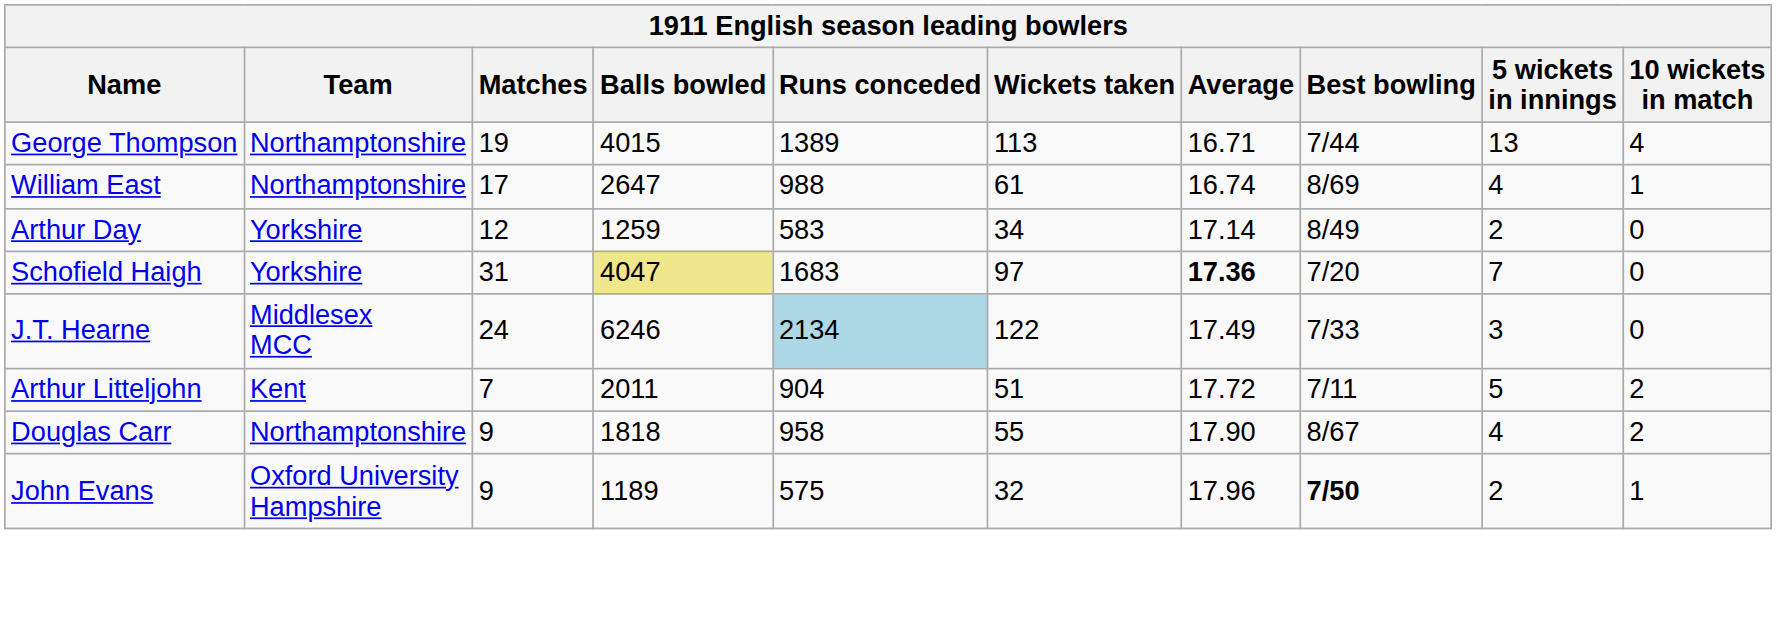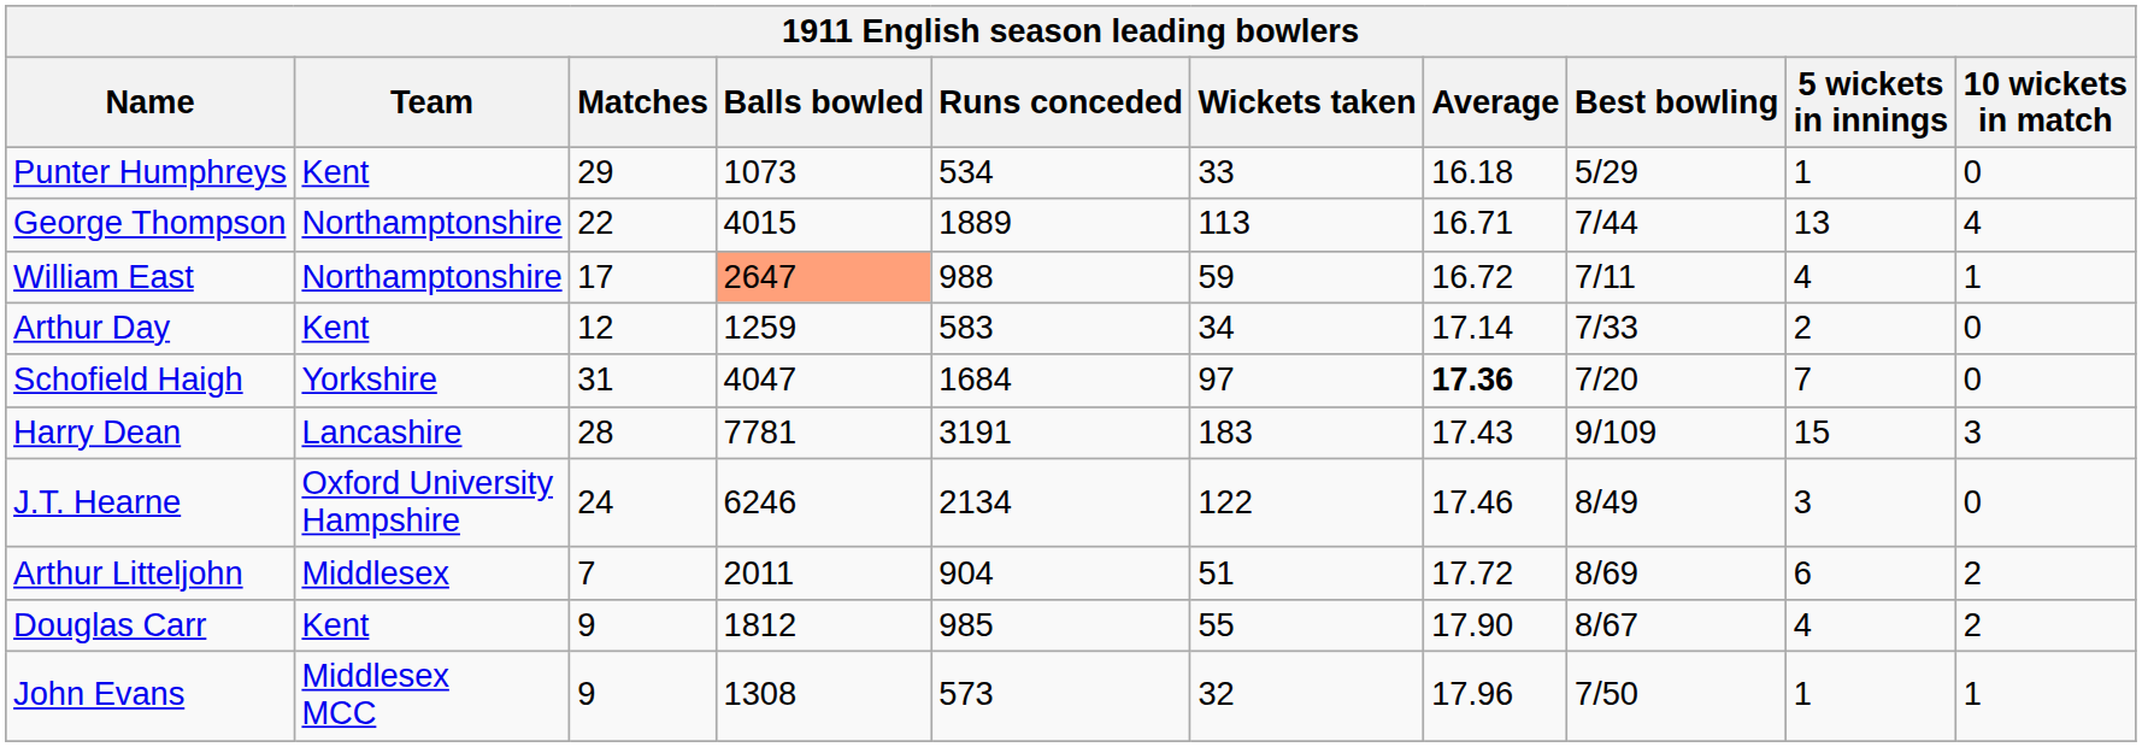+ row: Punter Humphreys | Kent | 29 | 1073 | 534 | 33 | 16.18 | 5/29 | 1 | 0
George Thompson | Matches: 19 -> 22
George Thompson | Runs conceded: 1389 -> 1889
William East | Balls bowled: no background -> lightsalmon background
William East | Wickets taken: 61 -> 59
William East | Average: 16.74 -> 16.72
William East | Best bowling: 8/69 -> 7/11
Arthur Day | Team: Yorkshire -> Kent
Arthur Day | Best bowling: 8/49 -> 7/33
Schofield Haigh | Balls bowled: khaki background -> no background
Schofield Haigh | Runs conceded: 1683 -> 1684
+ row: Harry Dean | Lancashire | 28 | 7781 | 3191 | 183 | 17.43 | 9/109 | 15 | 3
J.T. Hearne | Team: Middlesex MCC -> Oxford University Hampshire
J.T. Hearne | Runs conceded: lightblue background -> no background
J.T. Hearne | Average: 17.49 -> 17.46
J.T. Hearne | Best bowling: 7/33 -> 8/49
Arthur Litteljohn | Team: Kent -> Middlesex
Arthur Litteljohn | Best bowling: 7/11 -> 8/69
Arthur Litteljohn | 5 wickets in innings: 5 -> 6
Douglas Carr | Team: Northamptonshire -> Kent
Douglas Carr | Balls bowled: 1818 -> 1812
Douglas Carr | Runs conceded: 958 -> 985
John Evans | Team: Oxford University Hampshire -> Middlesex MCC
John Evans | Balls bowled: 1189 -> 1308
John Evans | Runs conceded: 575 -> 573
John Evans | Best bowling: bold -> normal
John Evans | 5 wickets in innings: 2 -> 1
